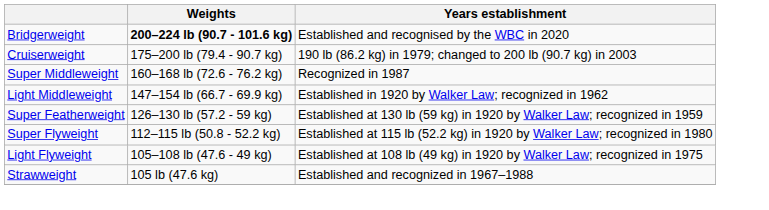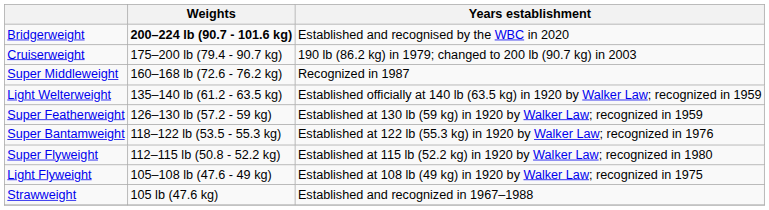- row: Light Middleweight | 147–154 lb (66.7 - 69.9 kg) | Established in 1920 by Walker Law; recognized in 1962
+ row: Light Welterweight | 135–140 lb (61.2 - 63.5 kg) | Established officially at 140 lb (63.5 kg) in 1920 by Walker Law; recognized in 1959
+ row: Super Bantamweight | 118–122 lb (53.5 - 55.3 kg) | Established at 122 lb (55.3 kg) in 1920 by Walker Law; recognized in 1976
